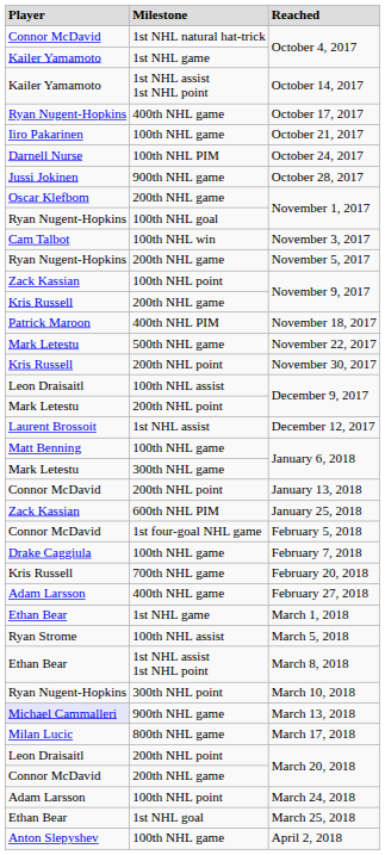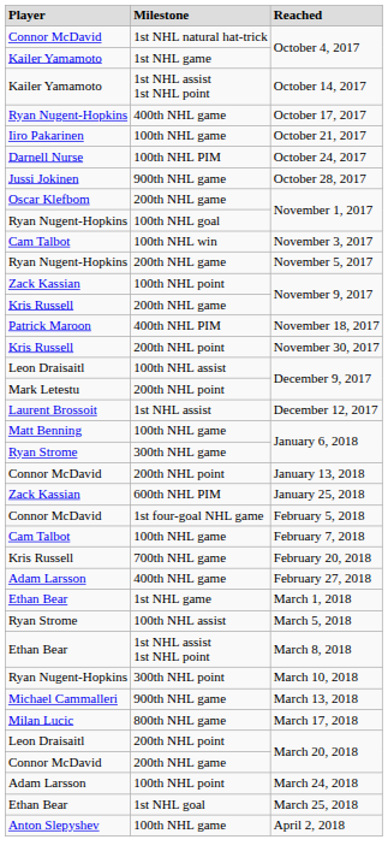- row: Mark Letestu | 500th NHL game | November 22, 2017
300th NHL game / January 6, 2018 | Player: Mark Letestu -> Ryan Strome
February 7, 2018 | Player: Drake Caggiula -> Cam Talbot
March 13, 2018 | Player: lavender background -> no background
